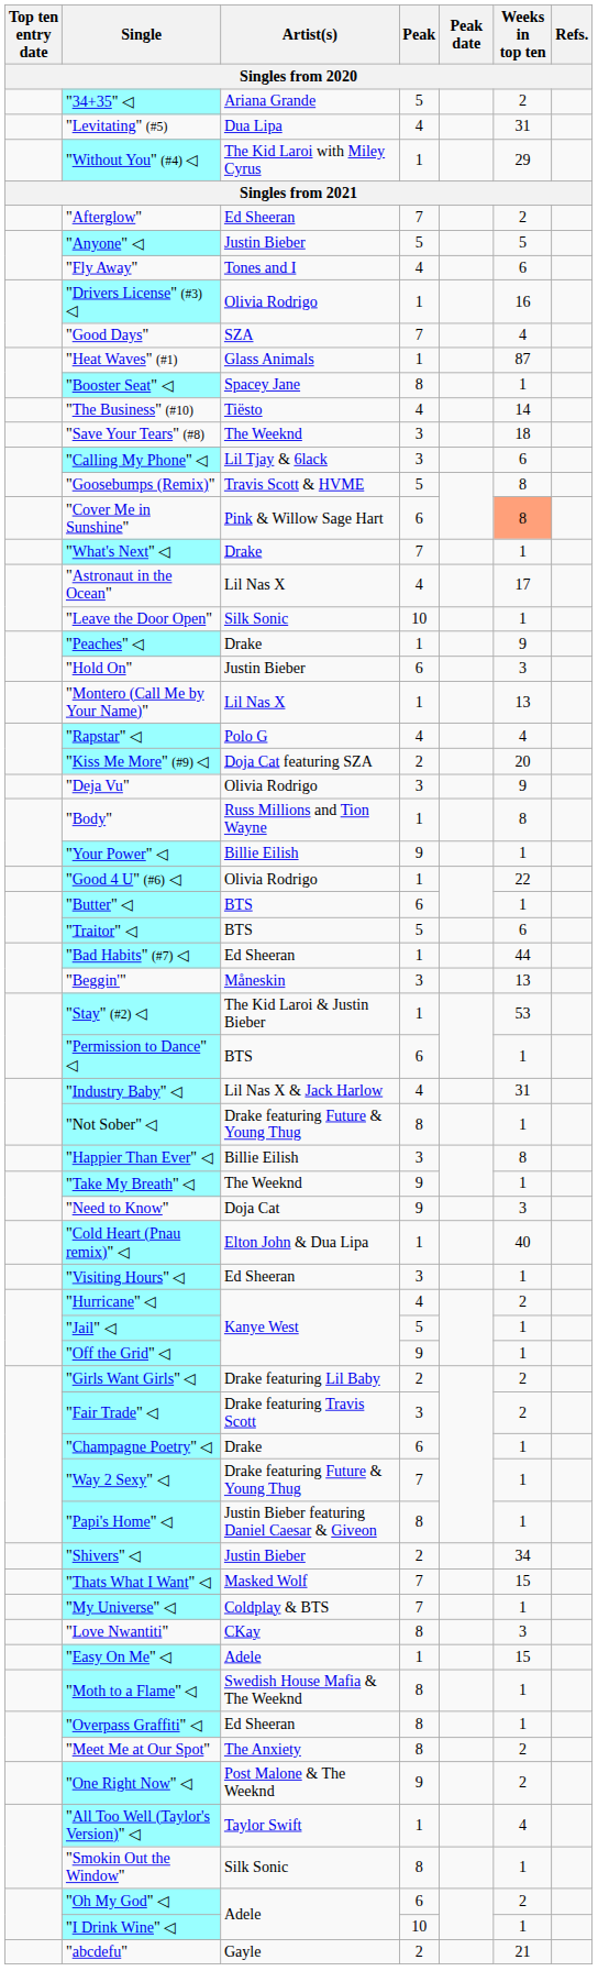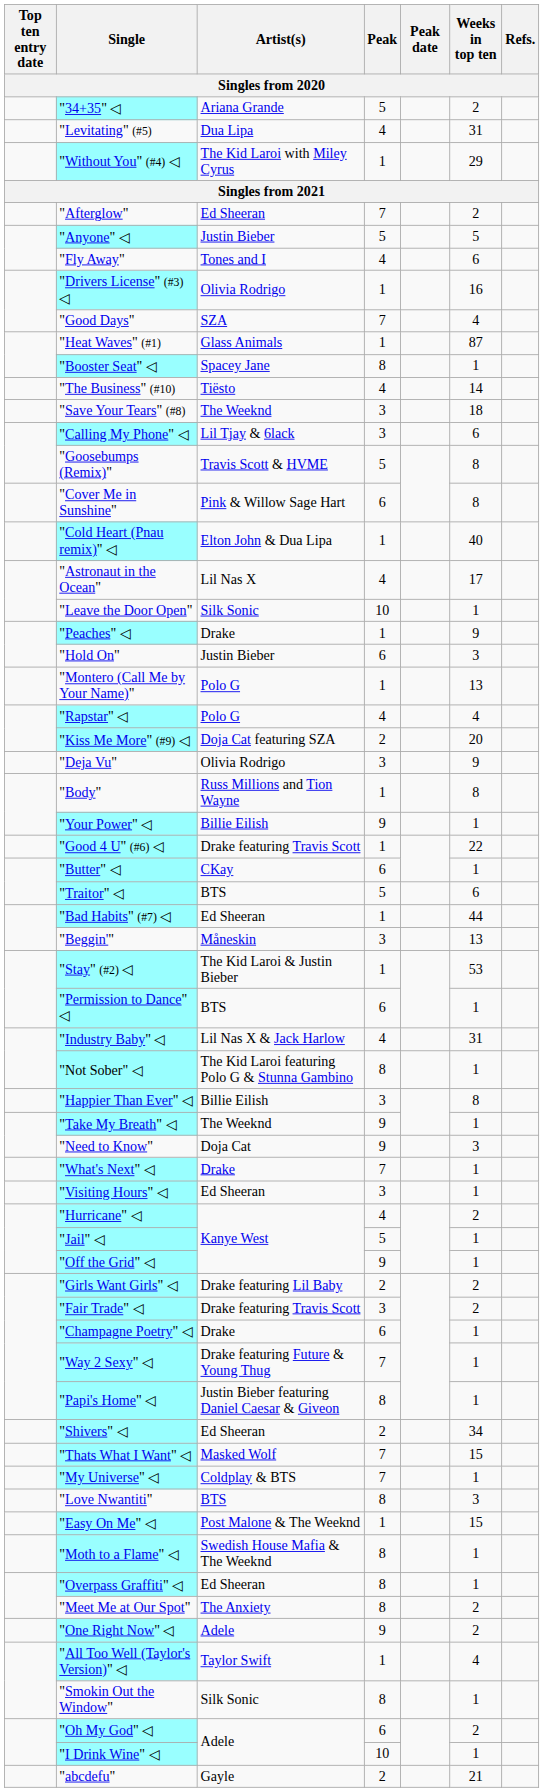"Cover Me in Sunshine" | Weeks in top ten: lightsalmon background -> no background
rows swapped: "What's Next" ◁ <-> "Cold Heart (Pnau remix)" ◁
"Montero (Call Me by Your Name)" | Artist(s): Lil Nas X -> Polo G
"Good 4 U" (#6) ◁ | Artist(s): Olivia Rodrigo -> Drake featuring Travis Scott
"Butter" ◁ | Artist(s): BTS -> CKay
"Not Sober" ◁ | Artist(s): Drake featuring Future & Young Thug -> The Kid Laroi featuring Polo G & Stunna Gambino
"Shivers" ◁ | Artist(s): Justin Bieber -> Ed Sheeran
"Love Nwantiti" | Artist(s): CKay -> BTS
"Easy On Me" ◁ | Artist(s): Adele -> Post Malone & The Weeknd
"One Right Now" ◁ | Artist(s): Post Malone & The Weeknd -> Adele
